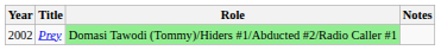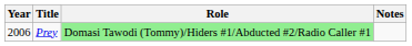Prey | Year: 2002 -> 2006
